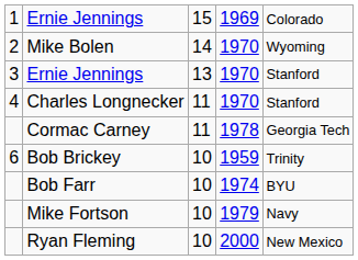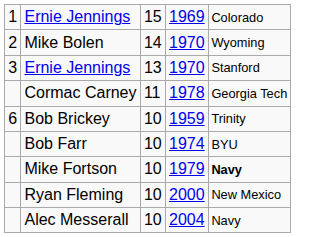- row: 4 | Charles Longnecker | 11 | 1970 | Stanford
Mike Fortson | column 5: normal -> bold
+ row: Alec Messerall | 10 | 2004 | Navy
